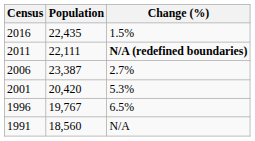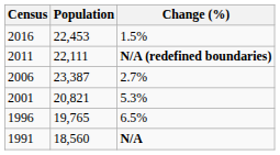2016 | Population: 22,435 -> 22,453
2001 | Population: 20,420 -> 20,821
1996 | Population: 19,767 -> 19,765
1991 | Change (%): normal -> bold
